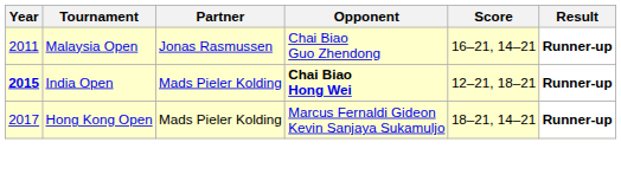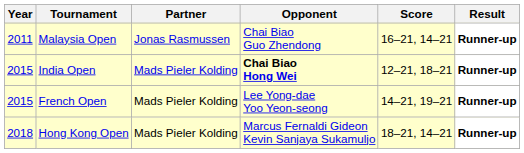India Open | Year: bold -> normal
+ row: 2015 | French Open | Mads Pieler Kolding | Lee Yong-dae Yoo Yeon-seong | 14–21, 19–21 | Runner-up
Hong Kong Open | Year: 2017 -> 2018
